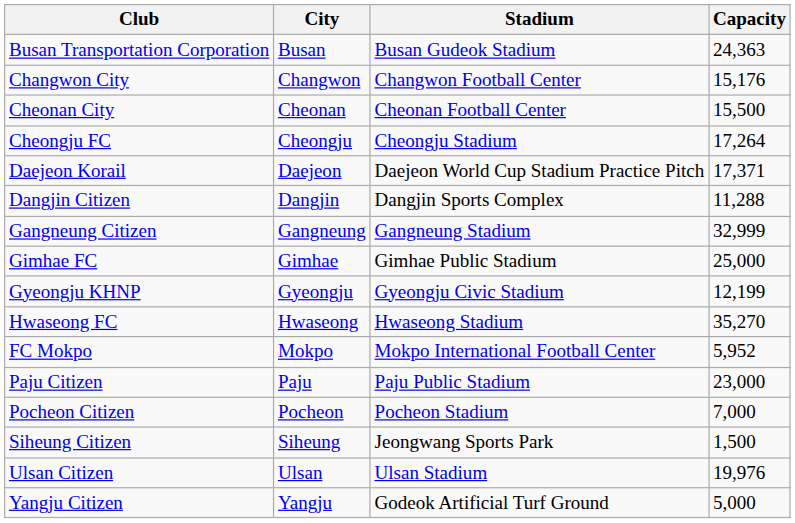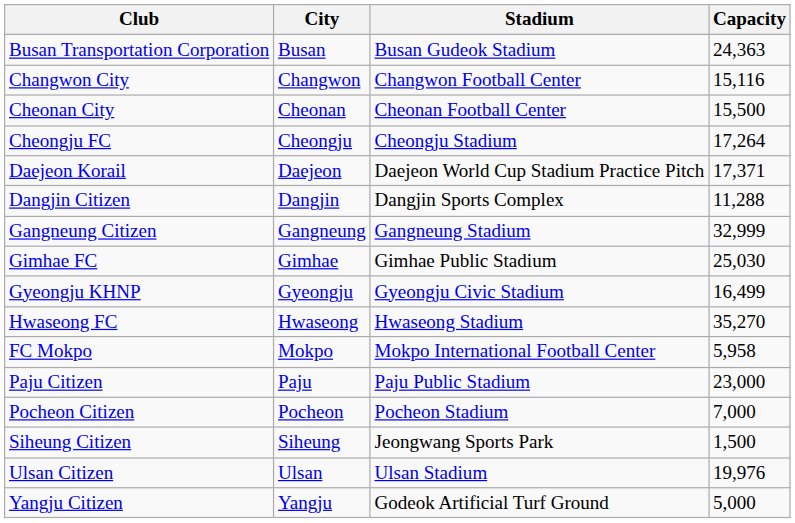Changwon City | Capacity: 15,176 -> 15,116
Gimhae FC | Capacity: 25,000 -> 25,030
Gyeongju KHNP | Capacity: 12,199 -> 16,499
FC Mokpo | Capacity: 5,952 -> 5,958
